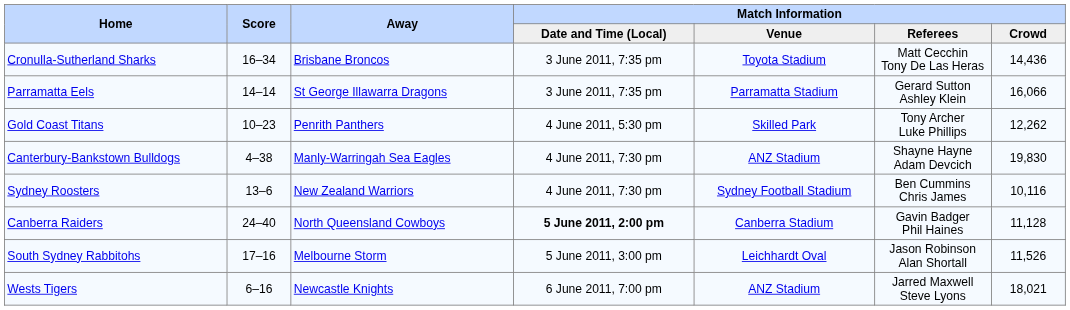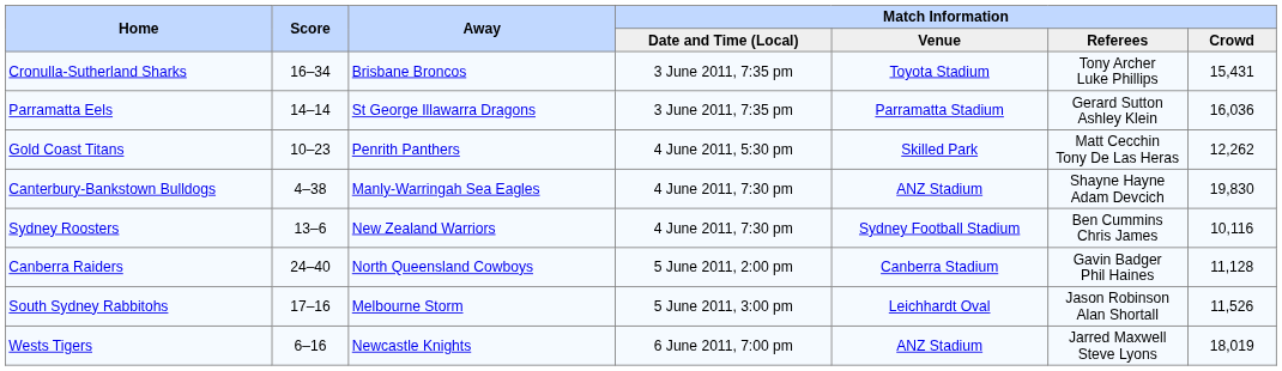Cronulla-Sutherland Sharks | Match Information / Referees: Matt Cecchin Tony De Las Heras -> Tony Archer Luke Phillips
Cronulla-Sutherland Sharks | Match Information / Crowd: 14,436 -> 15,431
Parramatta Eels | Match Information / Crowd: 16,066 -> 16,036
Gold Coast Titans | Match Information / Referees: Tony Archer Luke Phillips -> Matt Cecchin Tony De Las Heras
Canberra Raiders | Match Information / Date and Time (Local): bold -> normal
Wests Tigers | Match Information / Crowd: 18,021 -> 18,019
